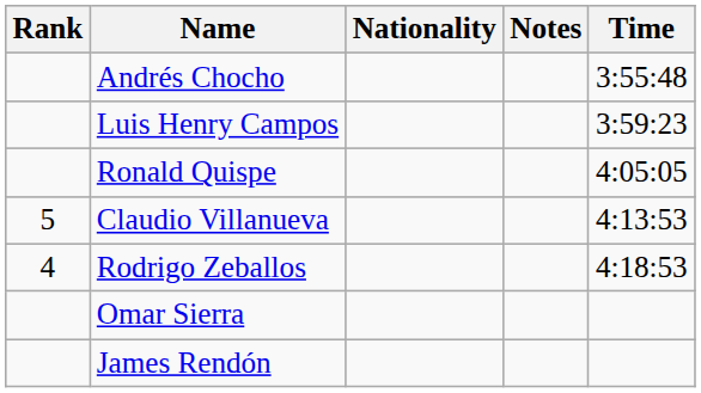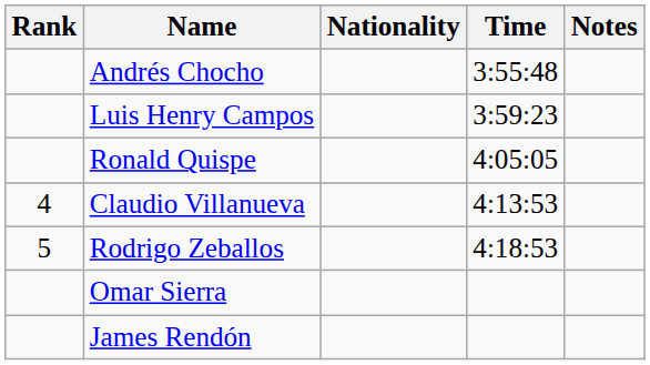columns swapped: Time <-> Notes
Claudio Villanueva | Rank: 5 -> 4
Rodrigo Zeballos | Rank: 4 -> 5
